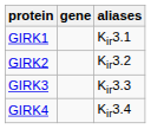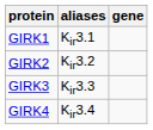columns swapped: gene <-> aliases
